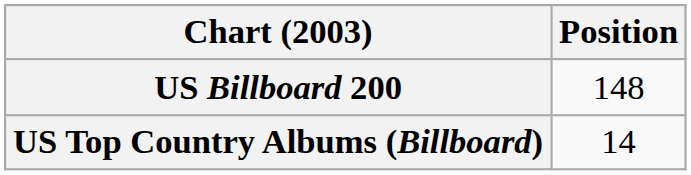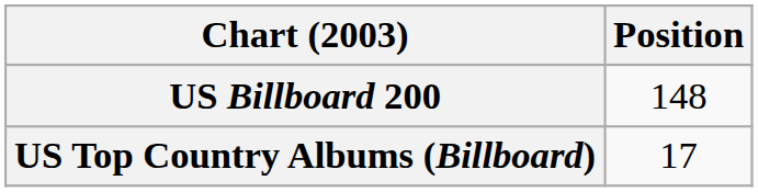US Top Country Albums (Billboard) | Position: 14 -> 17
